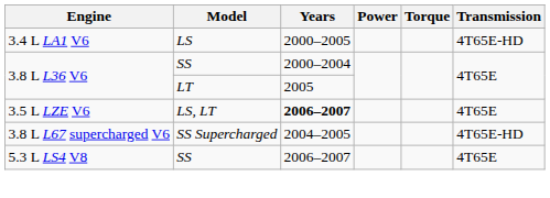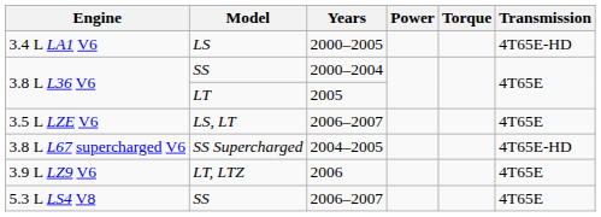3.5 L LZE V6 | Years: bold -> normal
+ row: 3.9 L LZ9 V6 | LT, LTZ | 2006 | 4T65E
